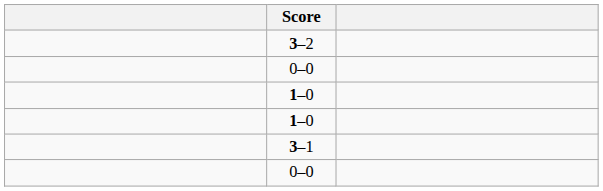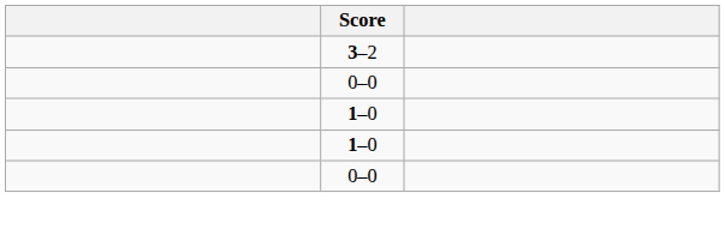- row: 3–1
